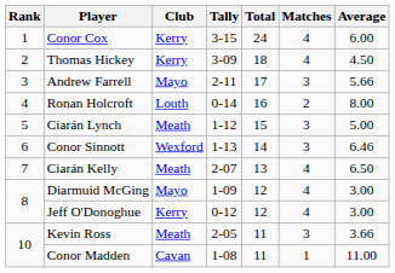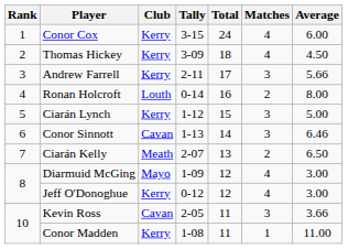Andrew Farrell | Club: Mayo -> Kerry
Ciarán Lynch | Club: Meath -> Kerry
Conor Sinnott | Club: Wexford -> Cavan
Ciarán Kelly | Matches: 4 -> 2
Kevin Ross | Club: Meath -> Cavan
Conor Madden | Club: Cavan -> Kerry
